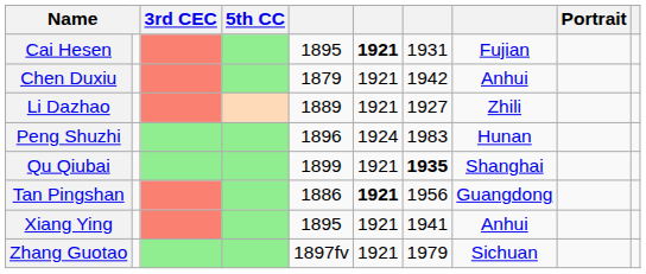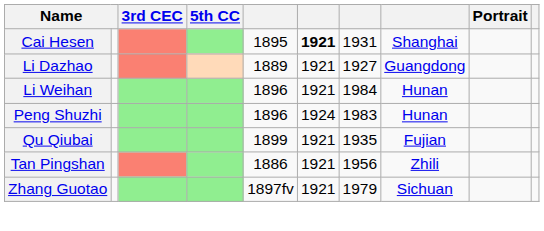Cai Hesen | column 8: Fujian -> Shanghai
- row: Chen Duxiu | 1879 | 1921 | 1942 | Anhui
Li Dazhao | column 8: Zhili -> Guangdong
+ row: Li Weihan | 1896 | 1921 | 1984 | Hunan
Qu Qiubai | column 7: bold -> normal
Qu Qiubai | column 8: Shanghai -> Fujian
Tan Pingshan | column 6: bold -> normal
Tan Pingshan | column 8: Guangdong -> Zhili
- row: Xiang Ying | 1895 | 1921 | 1941 | Anhui
